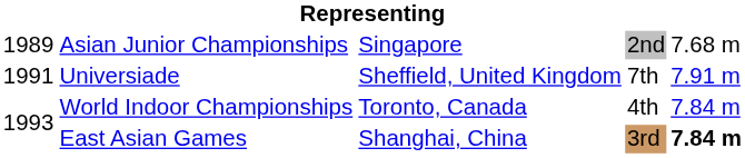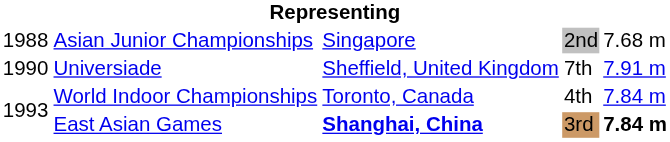Asian Junior Championships | column 1: 1989 -> 1988
Universiade | column 1: 1991 -> 1990
East Asian Games | column 3: normal -> bold
